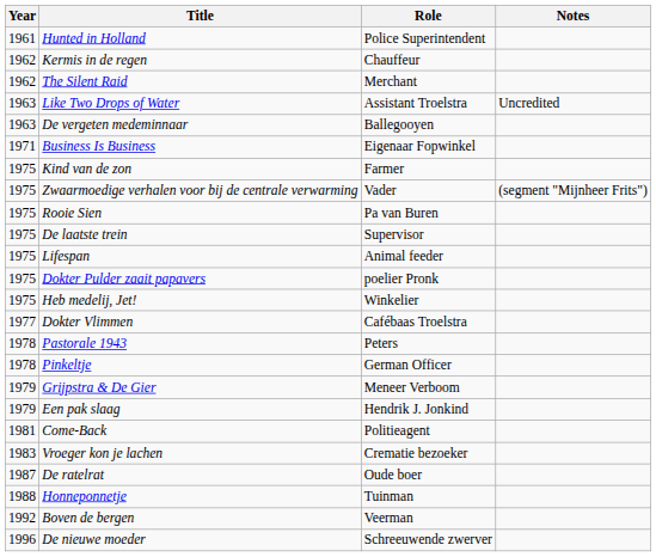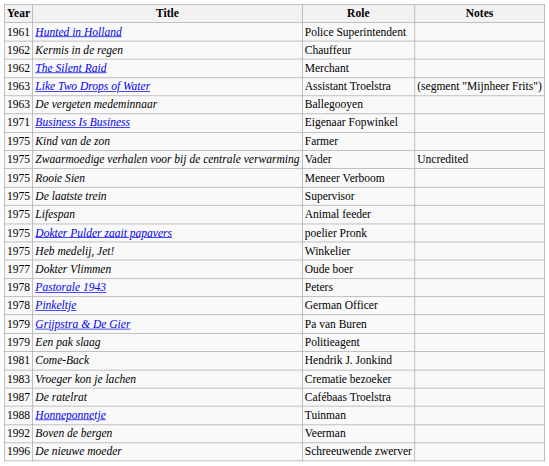Like Two Drops of Water | Notes: Uncredited -> (segment "Mijnheer Frits")
Zwaarmoedige verhalen voor bij de centrale verwarming | Notes: (segment "Mijnheer Frits") -> Uncredited
Rooie Sien | Role: Pa van Buren -> Meneer Verboom
Dokter Vlimmen | Role: Cafébaas Troelstra -> Oude boer
Grijpstra & De Gier | Role: Meneer Verboom -> Pa van Buren
Een pak slaag | Role: Hendrik J. Jonkind -> Politieagent
Come-Back | Role: Politieagent -> Hendrik J. Jonkind
De ratelrat | Role: Oude boer -> Cafébaas Troelstra
